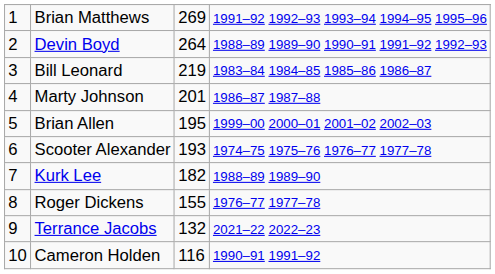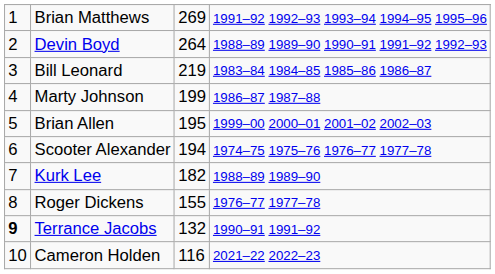Marty Johnson | column 3: 201 -> 199
Scooter Alexander | column 3: 193 -> 194
Terrance Jacobs | column 1: normal -> bold
Terrance Jacobs | column 4: 2021–22 2022–23 -> 1990–91 1991–92
Cameron Holden | column 4: 1990–91 1991–92 -> 2021–22 2022–23
